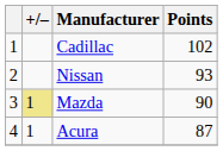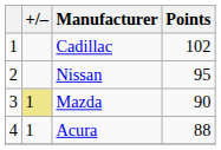Nissan | Points: 93 -> 95
Acura | Points: 87 -> 88
